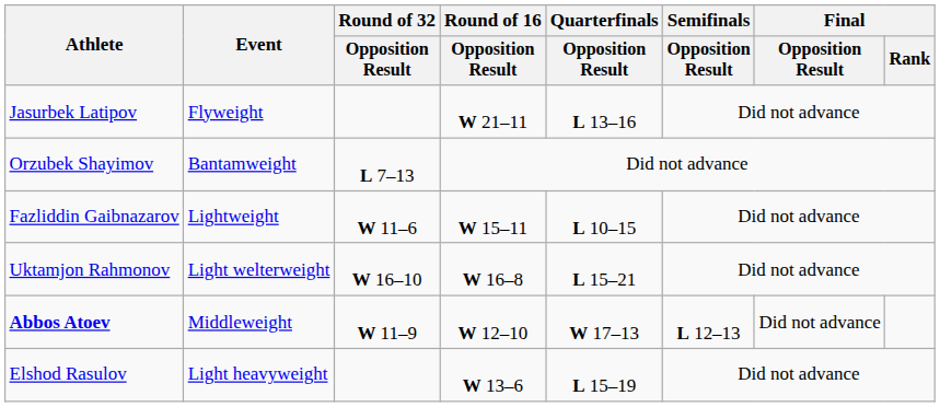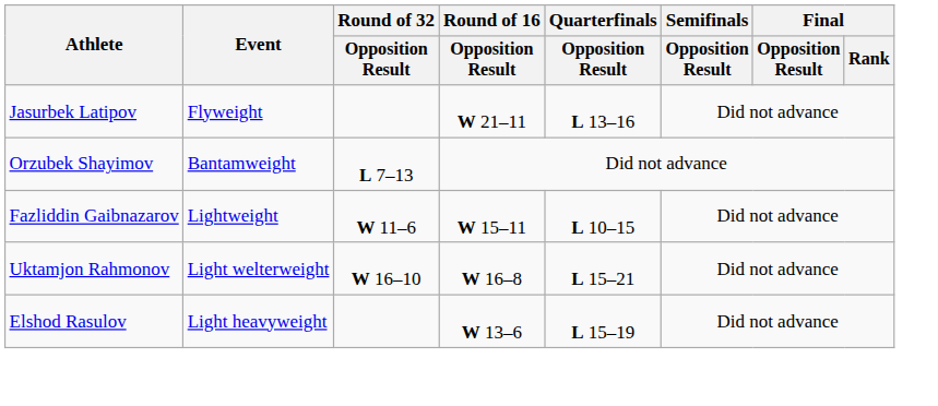- row: Abbos Atoev | Middleweight | W 11–9 | W 12–10 | W 17–13 | L 12–13 | Did not advance
